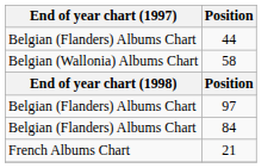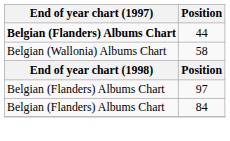44 | End of year chart (1997): normal -> bold
- row: French Albums Chart | 21
